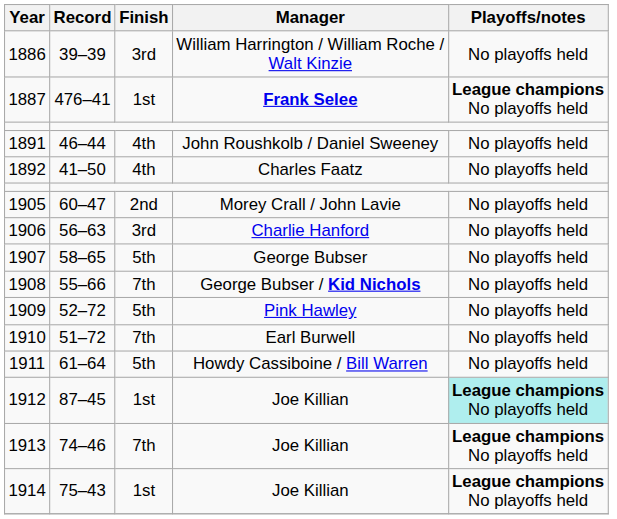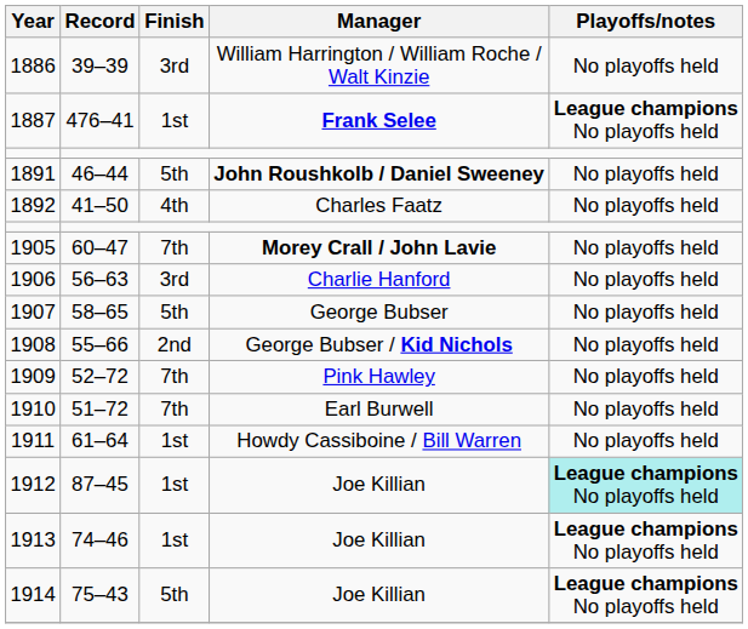1891 | Finish: 4th -> 5th
1891 | Manager: normal -> bold
1905 | Finish: 2nd -> 7th
1905 | Manager: normal -> bold
1908 | Finish: 7th -> 2nd
1909 | Finish: 5th -> 7th
1911 | Finish: 5th -> 1st
1913 | Finish: 7th -> 1st
1914 | Finish: 1st -> 5th
